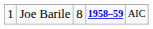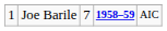Joe Barile | column 3: 8 -> 7
